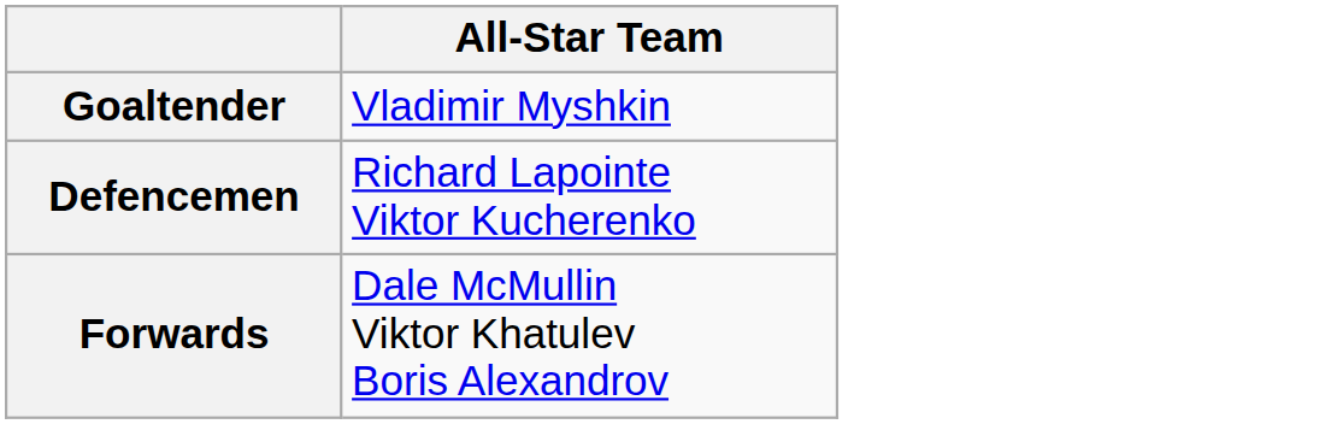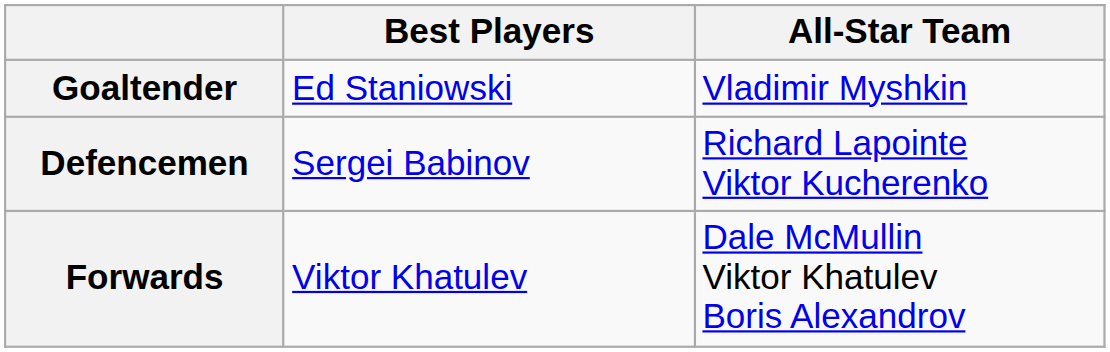+ column: Best Players | Ed Staniowski | Sergei Babinov | Viktor Khatulev
